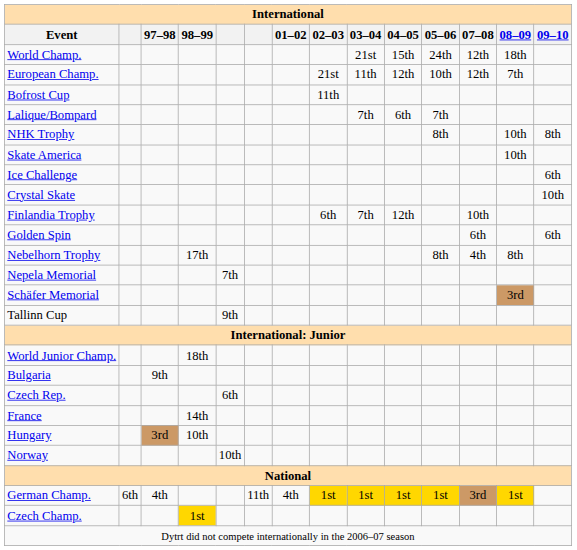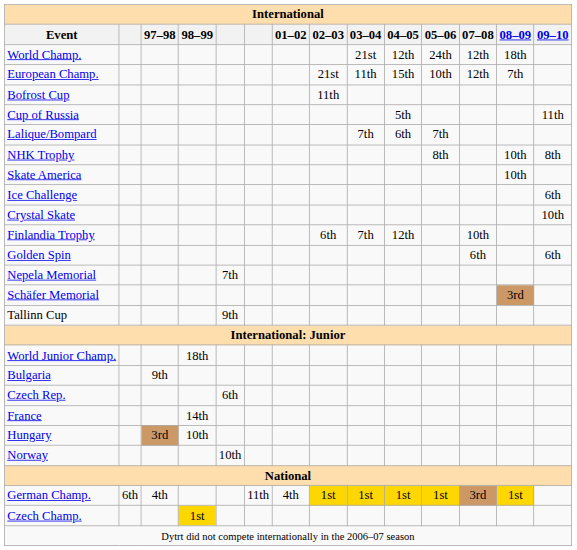World Champ. | 04–05: 15th -> 12th
European Champ. | 04–05: 12th -> 15th
+ row: Cup of Russia | 5th | 11th
- row: Nebelhorn Trophy | 17th | 8th | 4th | 8th
